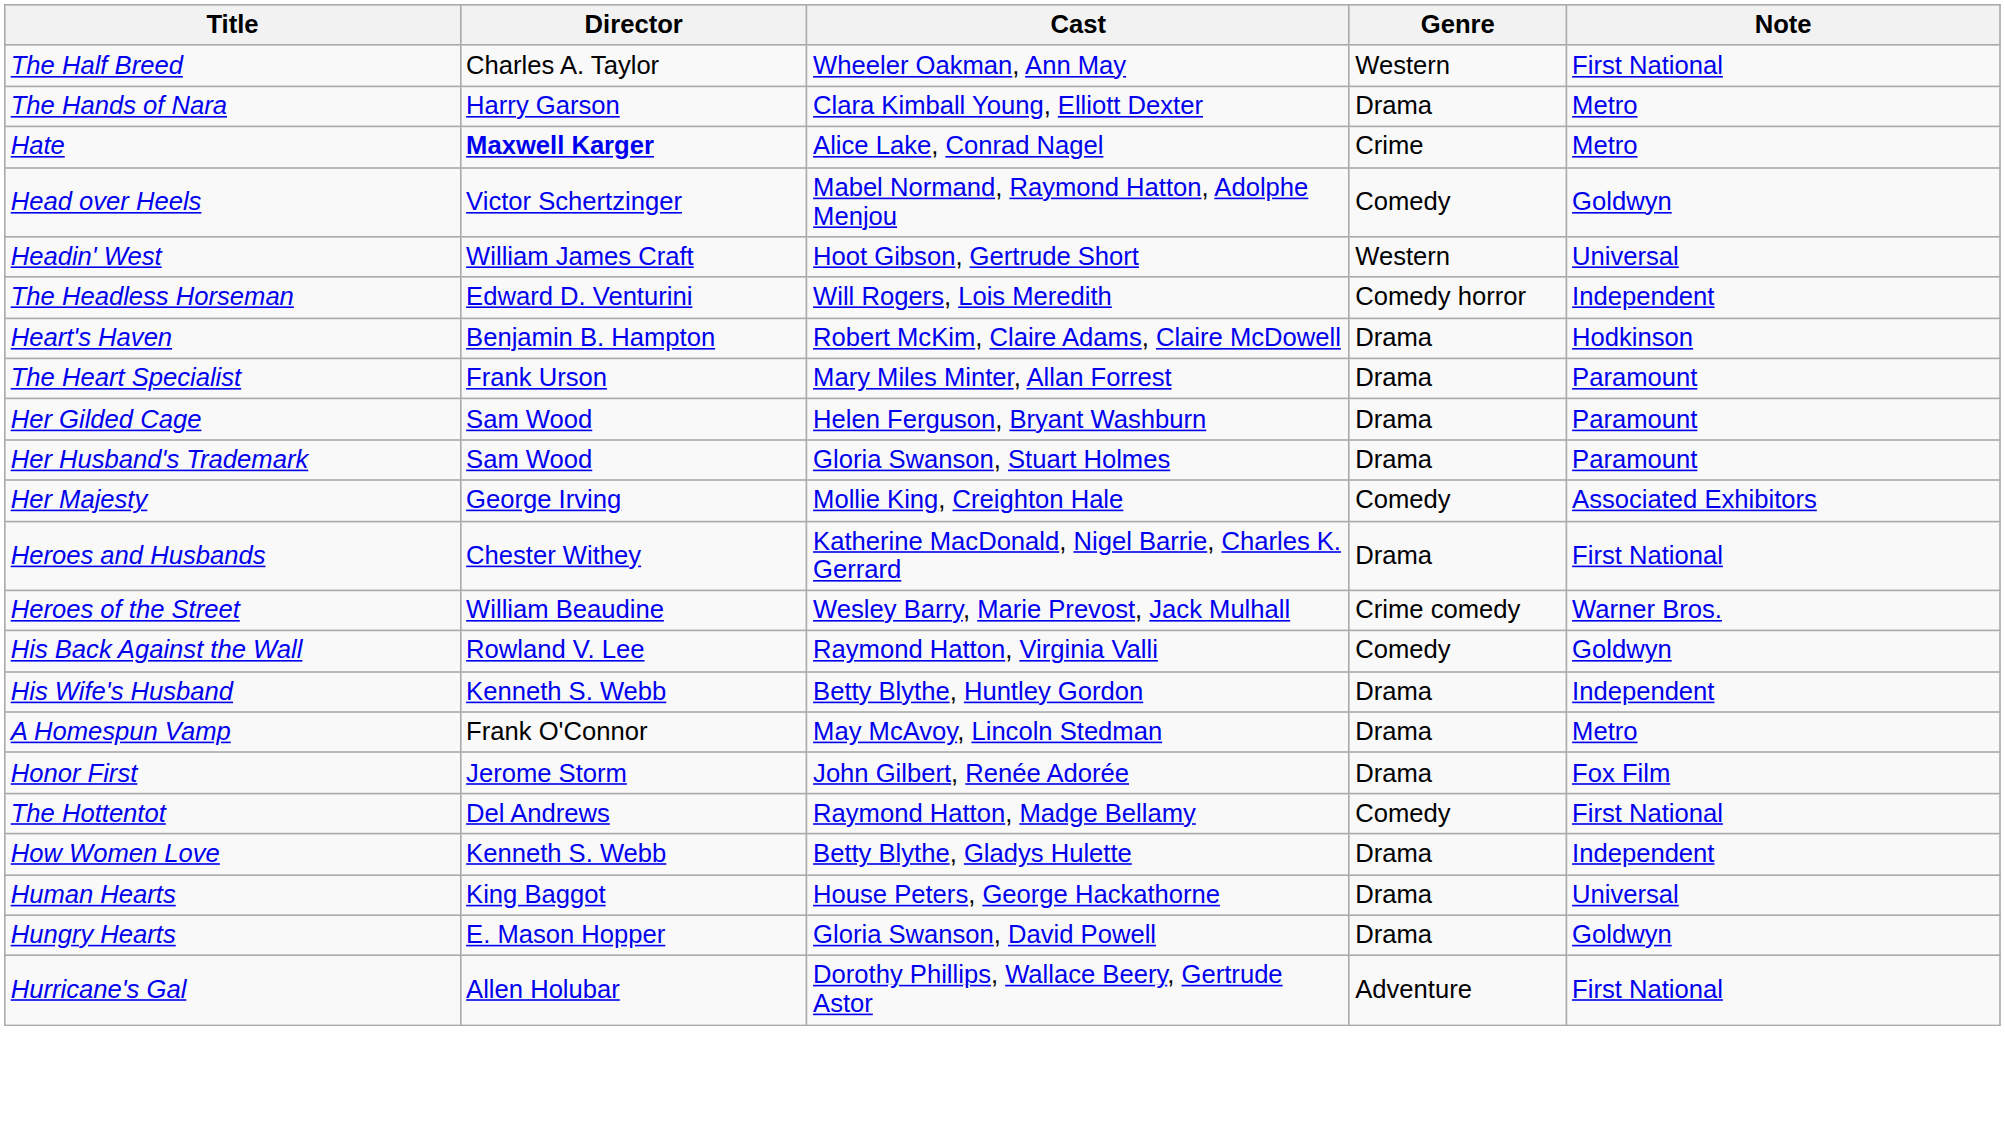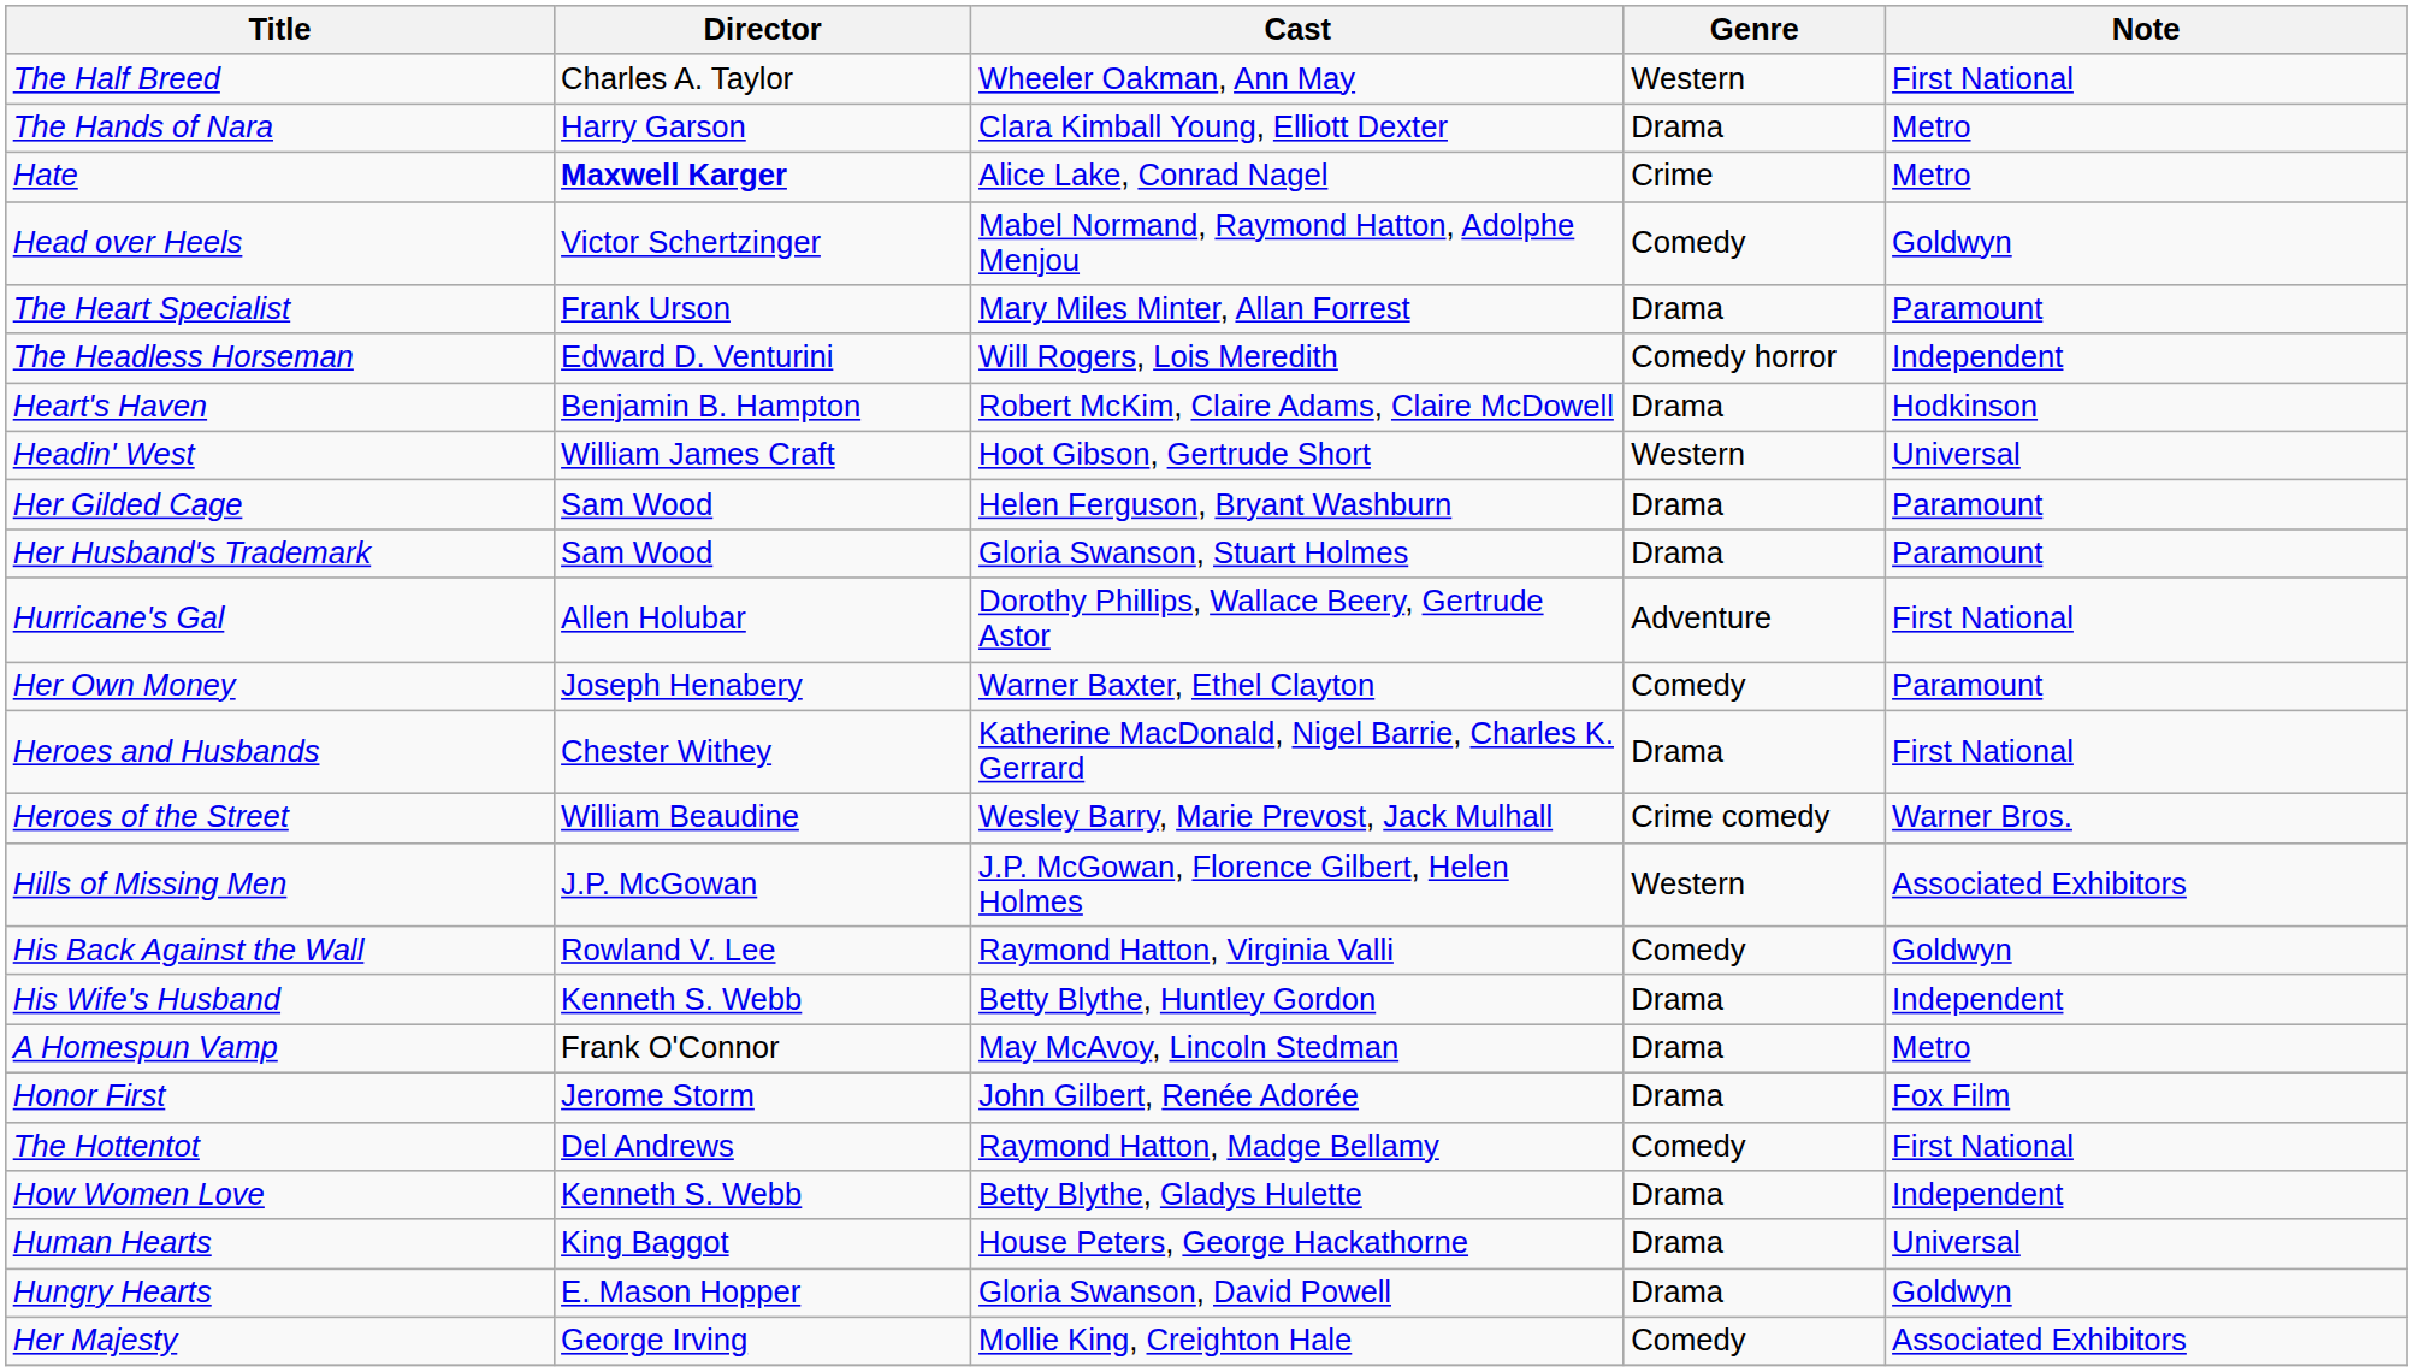rows swapped: Headin' West <-> The Heart Specialist
rows swapped: Her Majesty <-> Hurricane's Gal
+ row: Her Own Money | Joseph Henabery | Warner Baxter, Ethel Clayton | Comedy | Paramount
+ row: Hills of Missing Men | J.P. McGowan | J.P. McGowan, Florence Gilbert, Helen Holmes | Western | Associated Exhibitors
